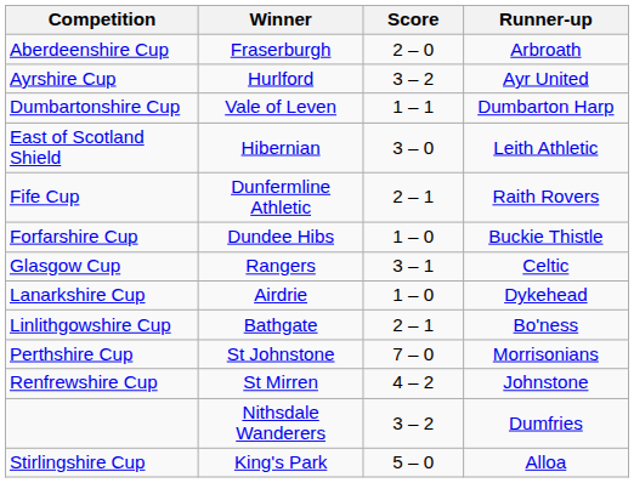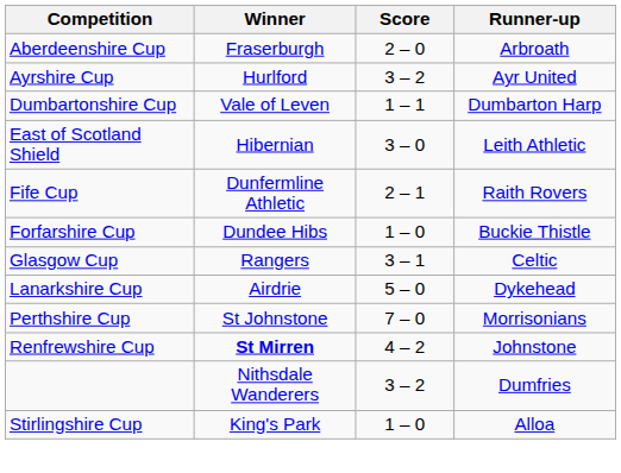Lanarkshire Cup | Score: 1 – 0 -> 5 – 0
- row: Linlithgowshire Cup | Bathgate | 2 – 1 | Bo'ness
Renfrewshire Cup | Winner: normal -> bold
Stirlingshire Cup | Score: 5 – 0 -> 1 – 0
